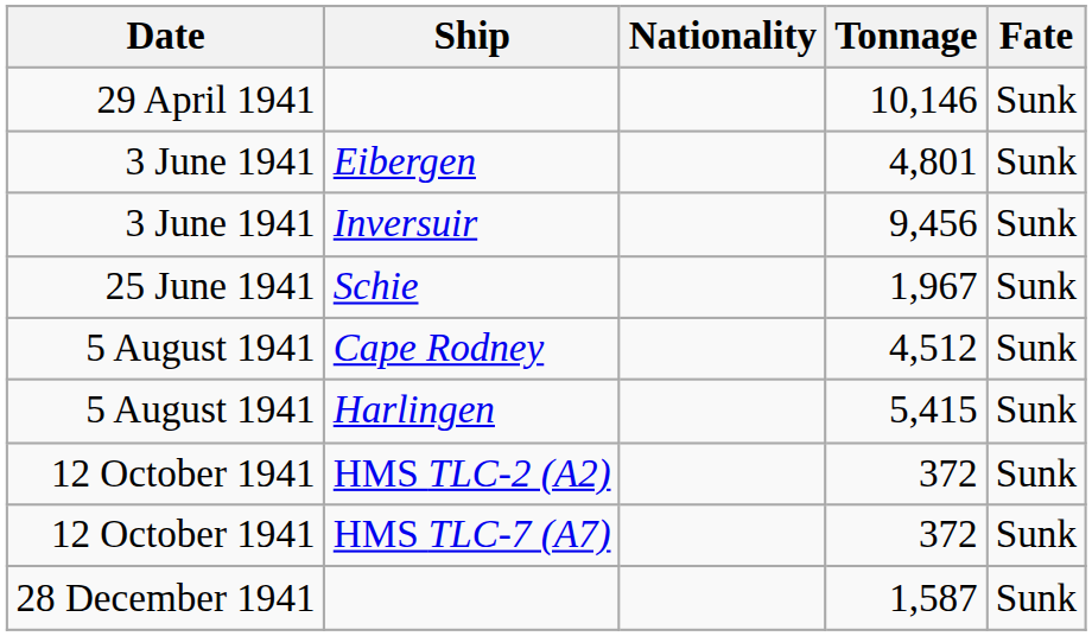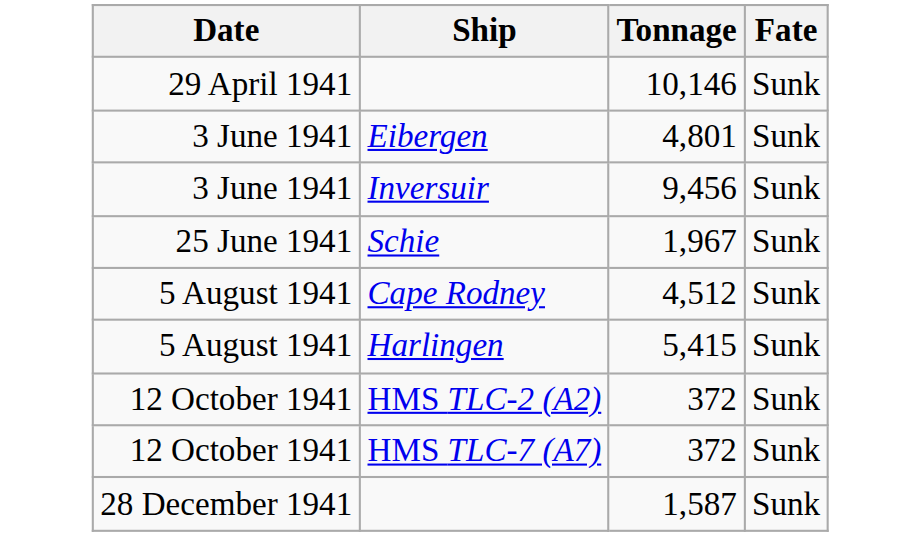- column: Nationality
